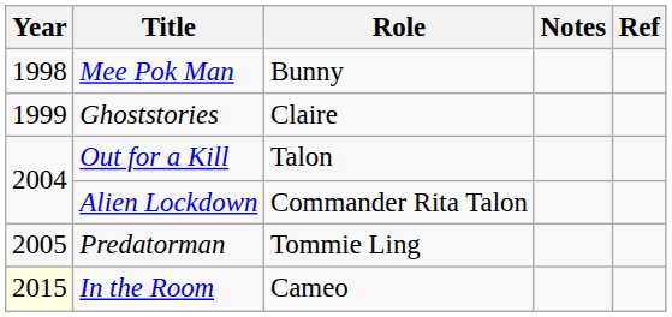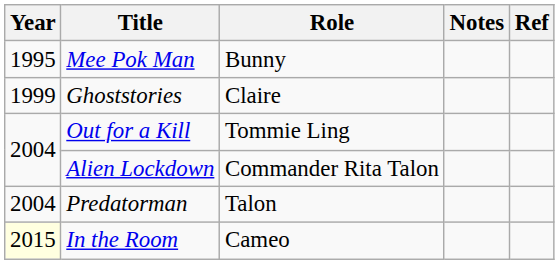Mee Pok Man | Year: 1998 -> 1995
Out for a Kill | Role: Talon -> Tommie Ling
Predatorman | Year: 2005 -> 2004
Predatorman | Role: Tommie Ling -> Talon
